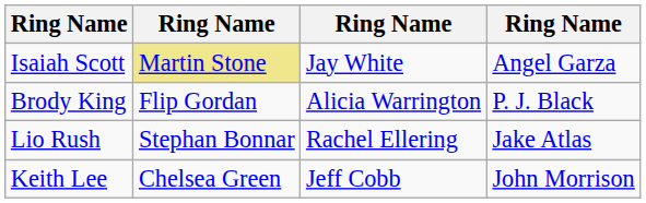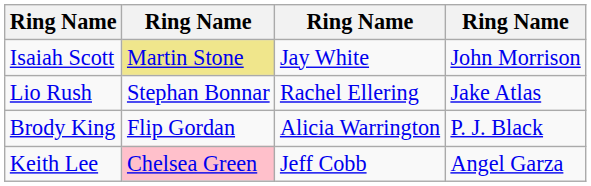Isaiah Scott | column 4: Angel Garza -> John Morrison
rows swapped: Brody King <-> Lio Rush
Keith Lee | column 2: no background -> pink background
Keith Lee | column 4: John Morrison -> Angel Garza
